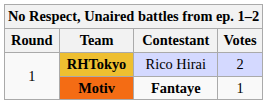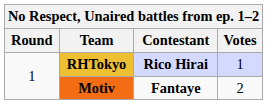RHTokyo | Contestant: normal -> bold
RHTokyo | Votes: 2 -> 1
Motiv | Votes: 1 -> 2
